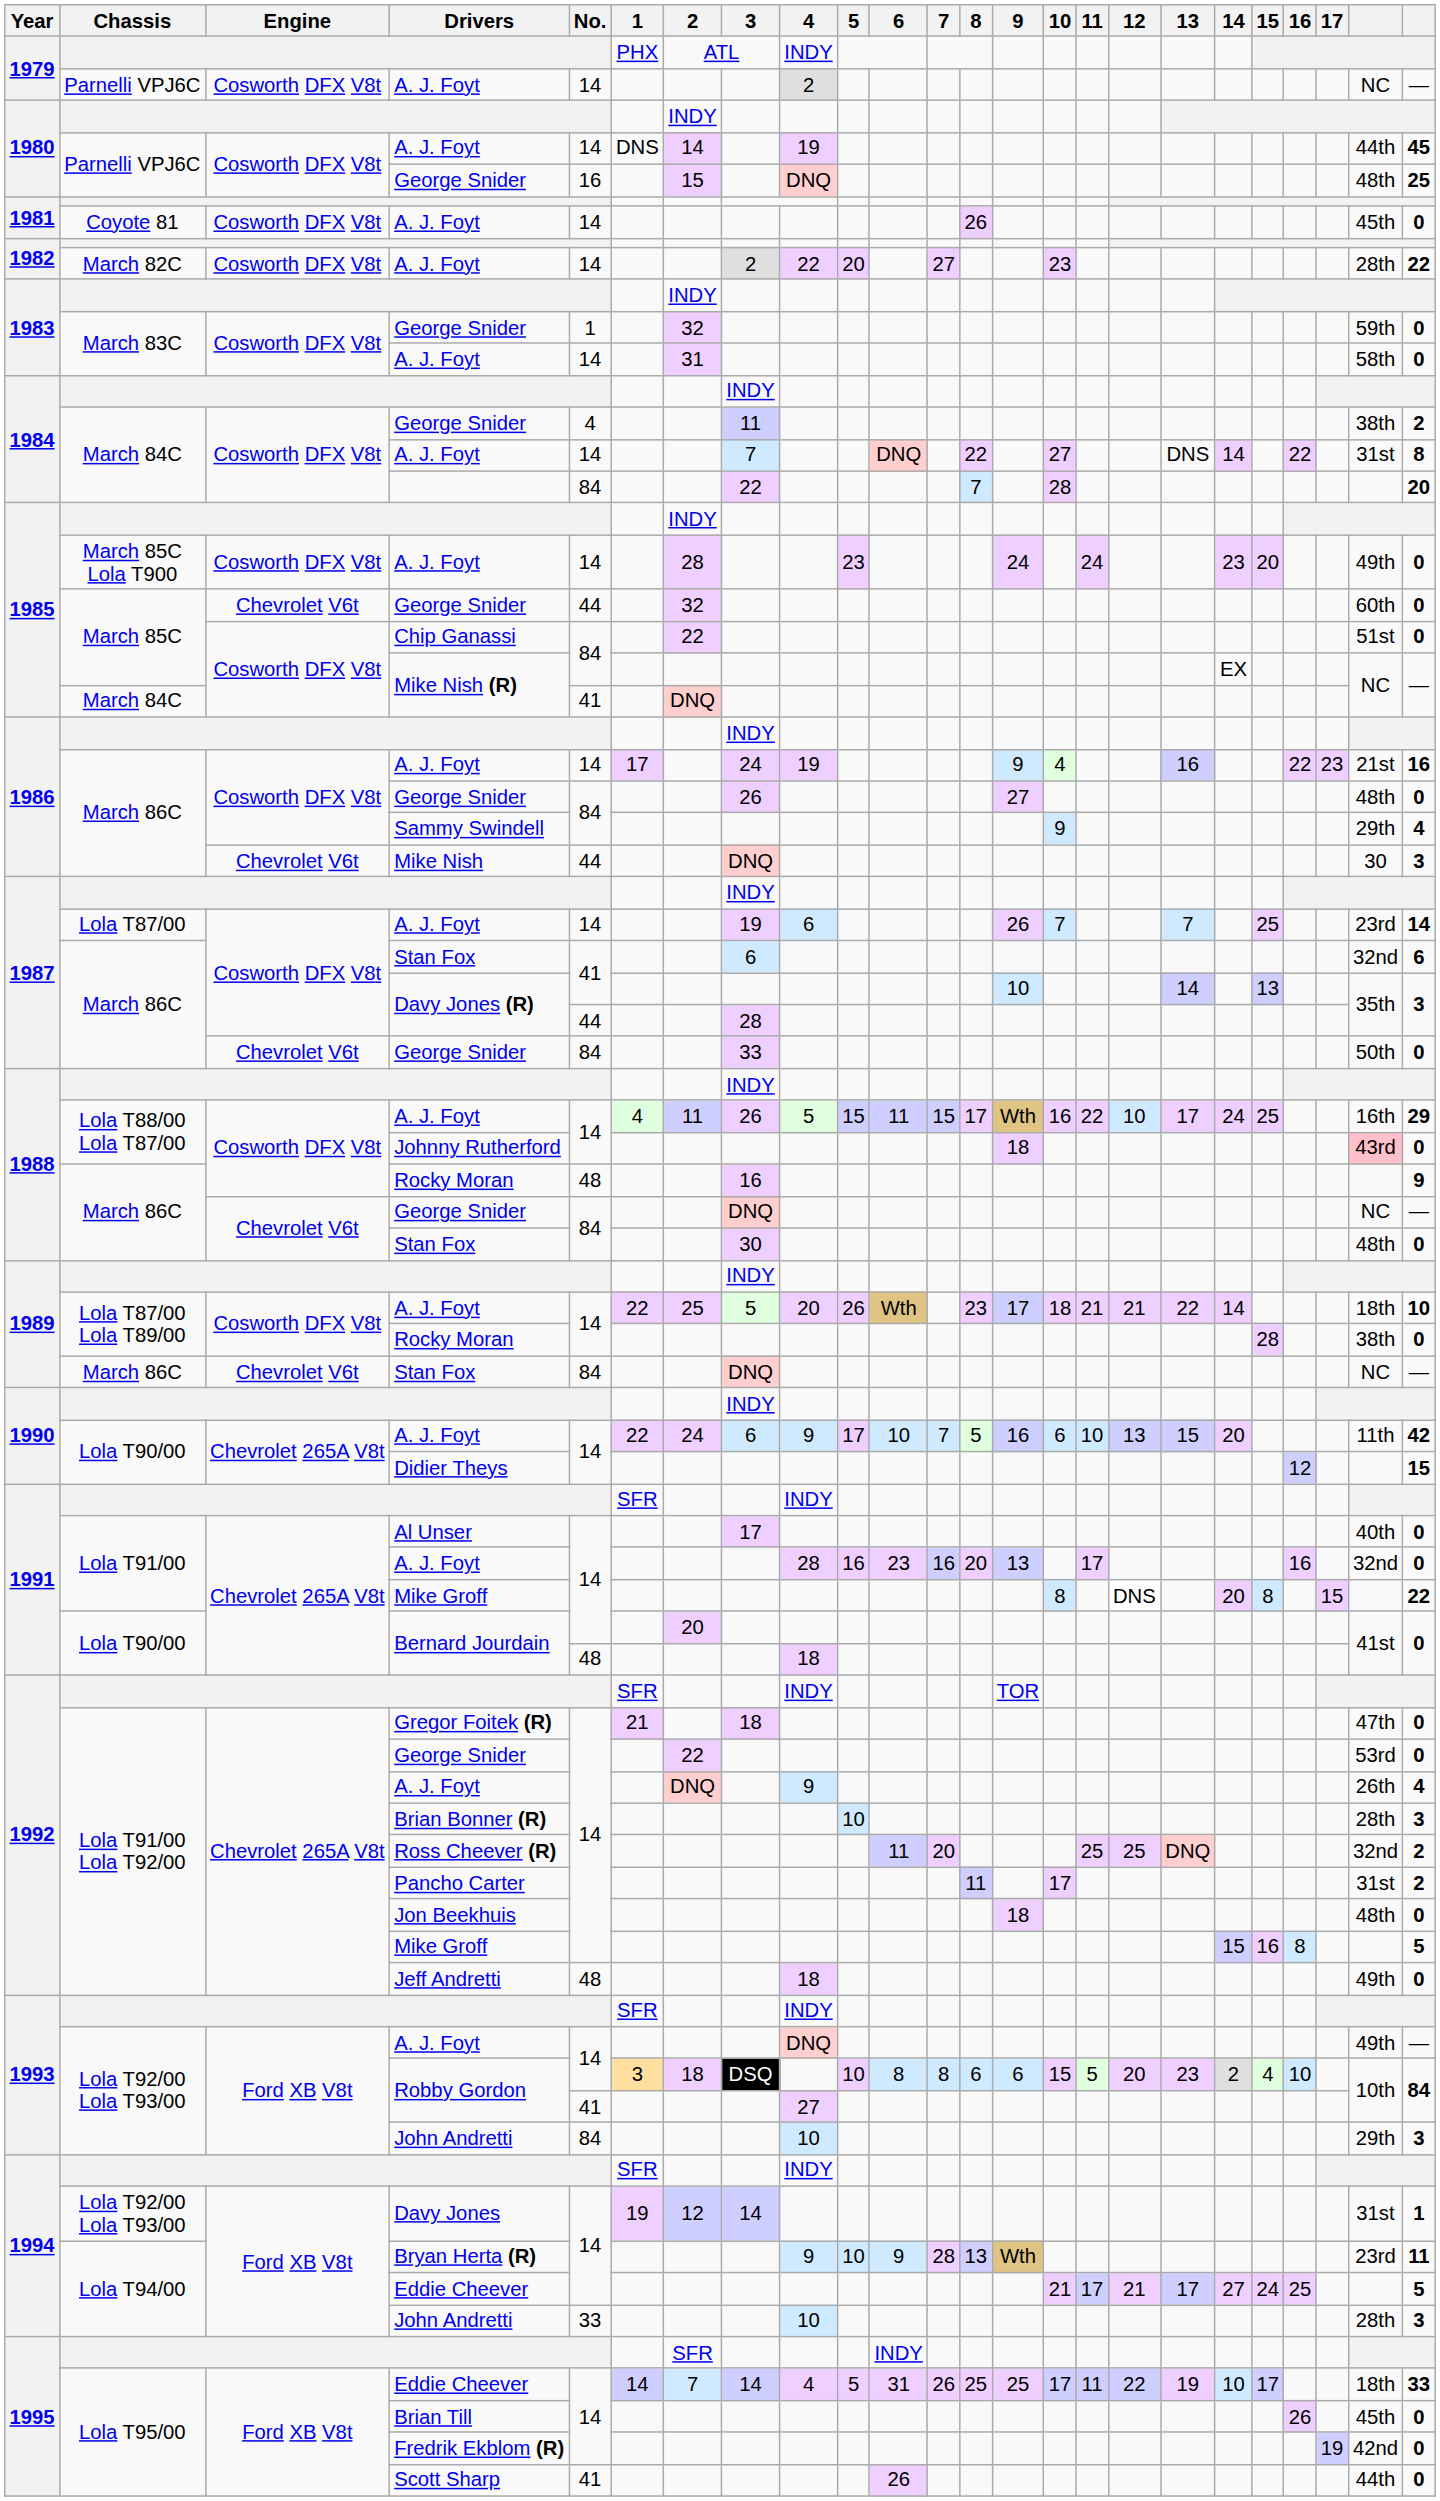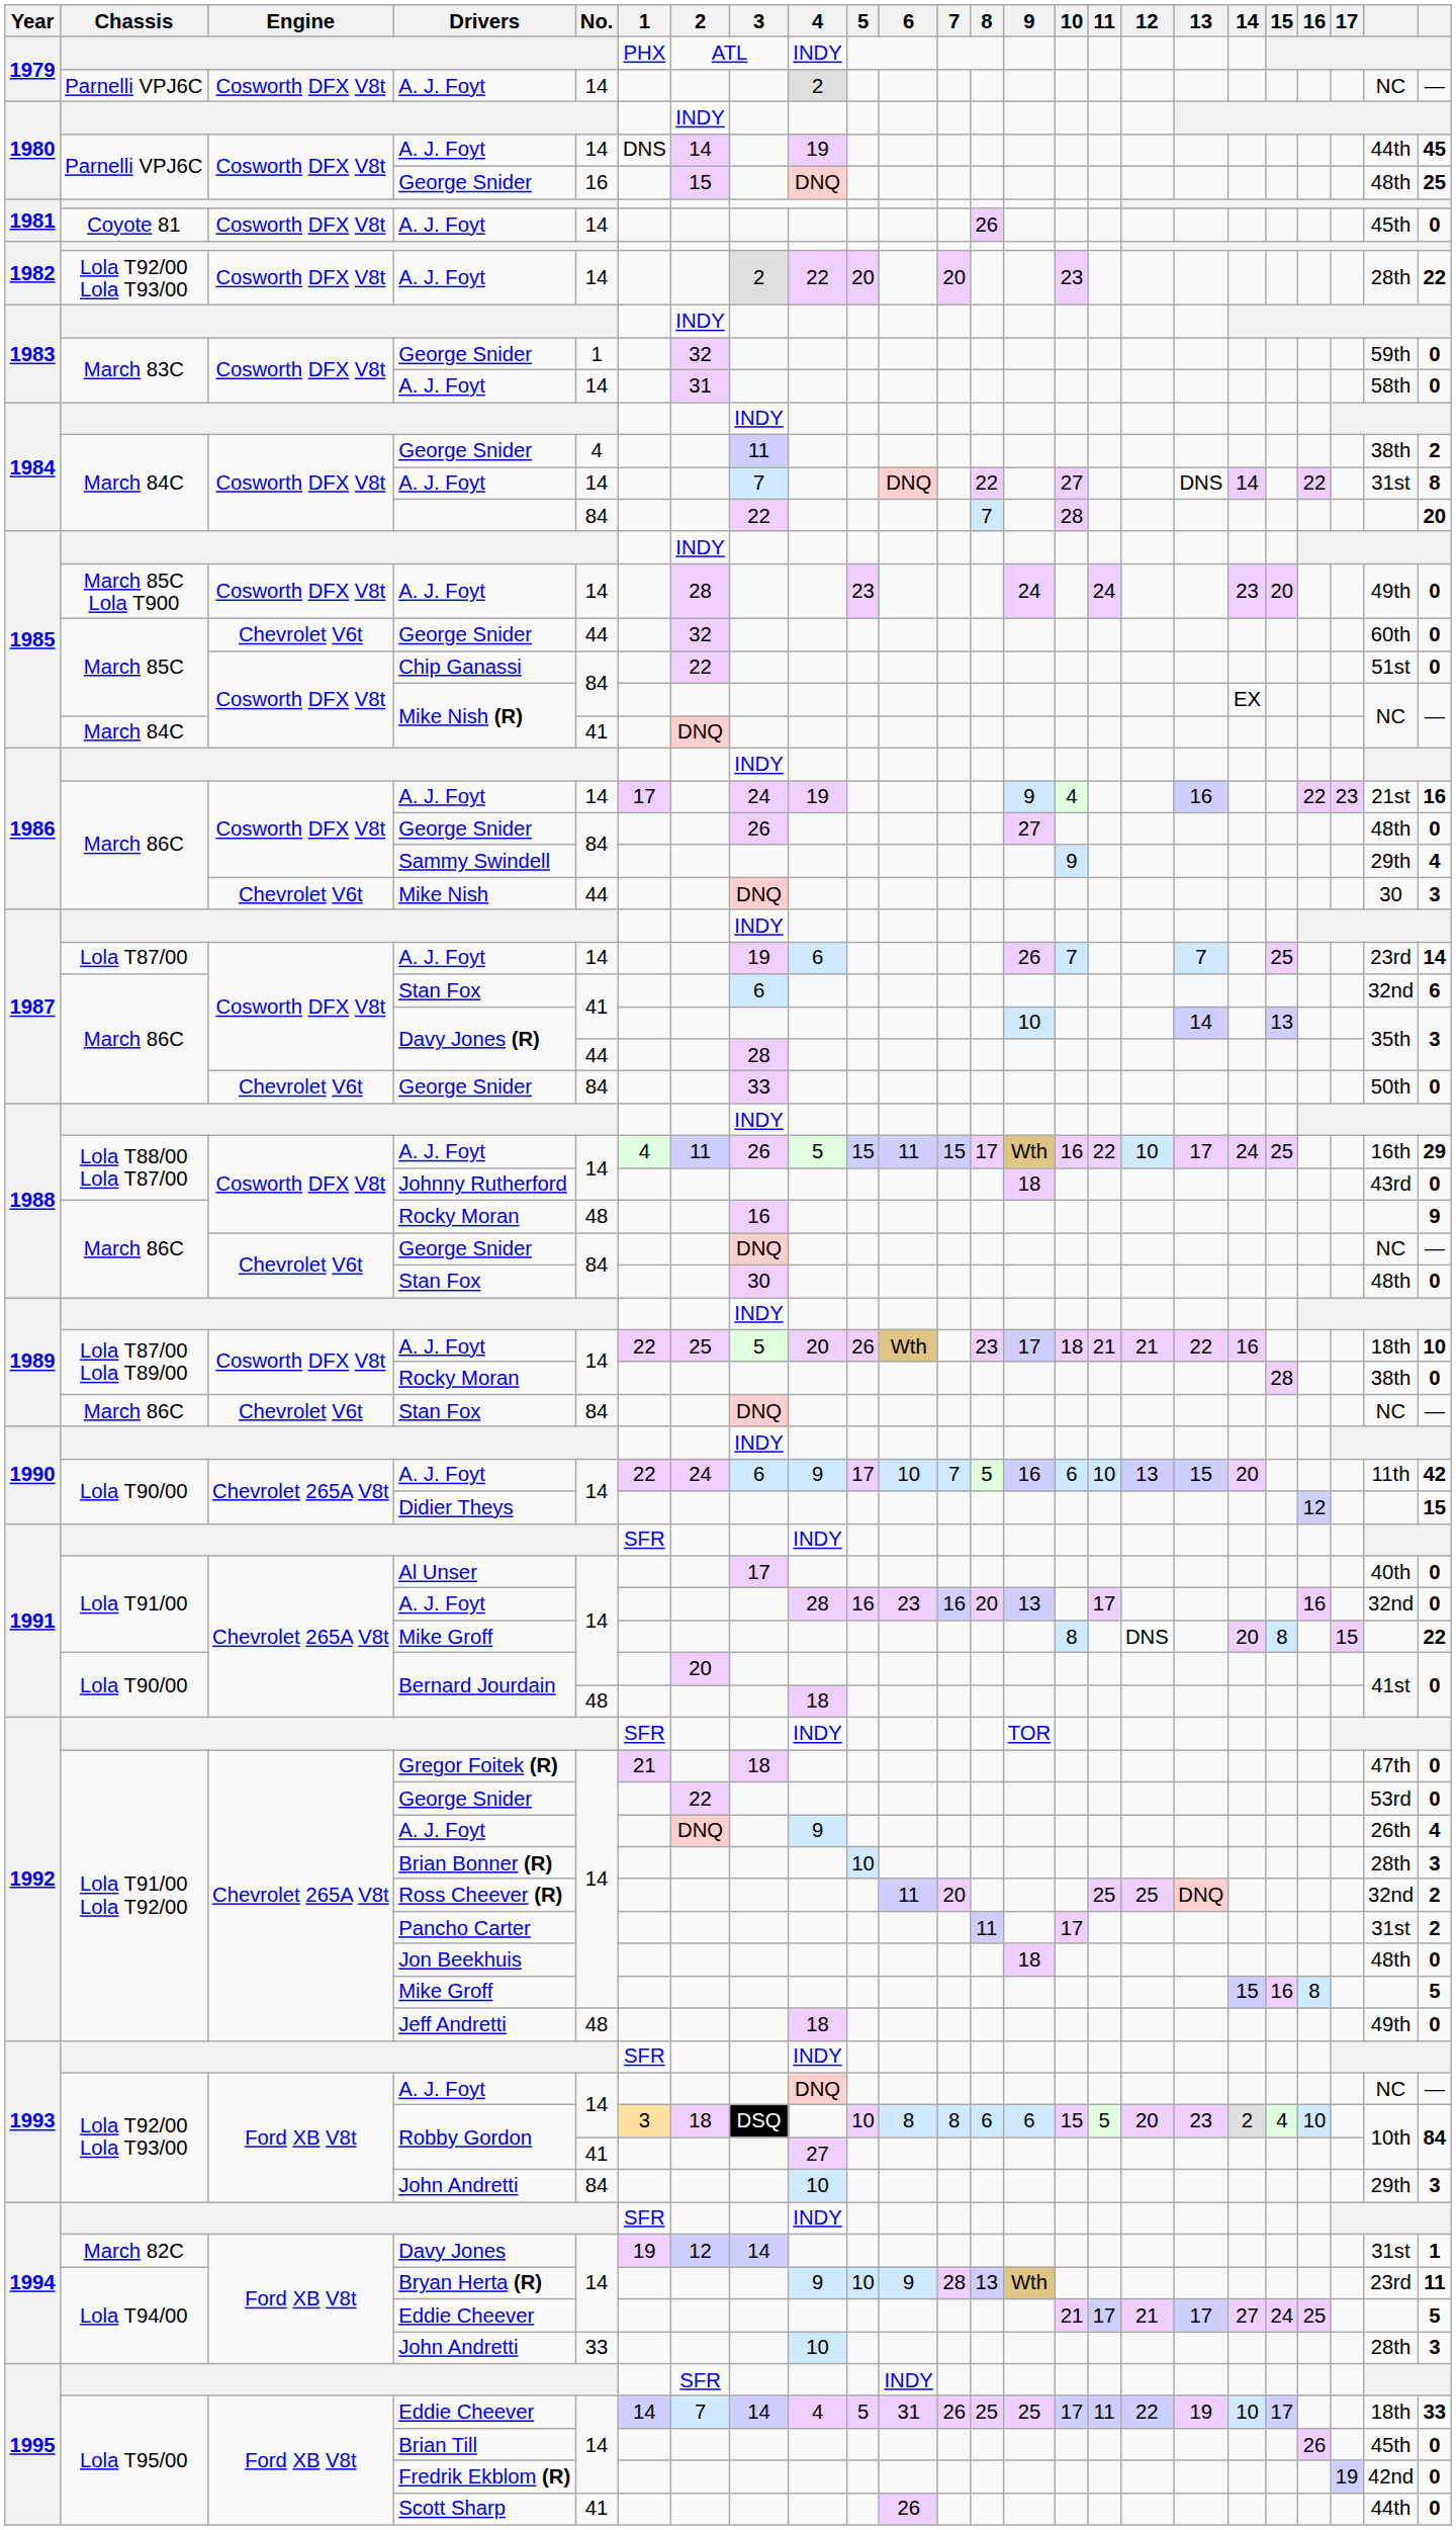1982 / A. J. Foyt | Chassis: March 82C -> Lola T92/00 Lola T93/00
1982 / A. J. Foyt | 7: 27 -> 20
Johnny Rutherford | column 23: pink background -> no background
1989 / A. J. Foyt | 14: 14 -> 16
1993 / A. J. Foyt | column 23: 49th -> NC
Davy Jones | Chassis: Lola T92/00 Lola T93/00 -> March 82C
